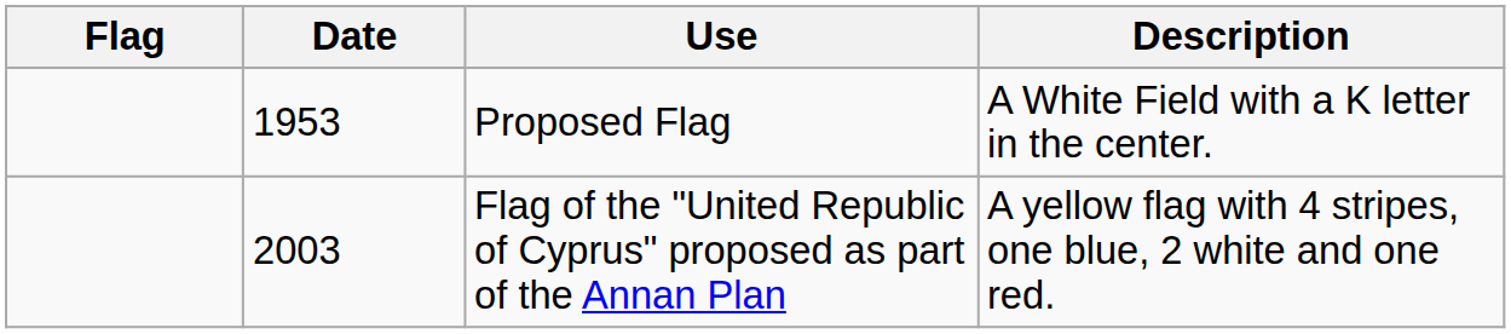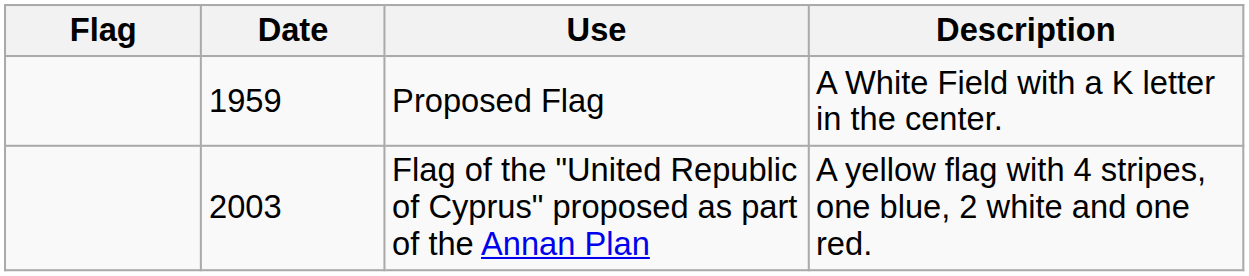Proposed Flag | Date: 1953 -> 1959
